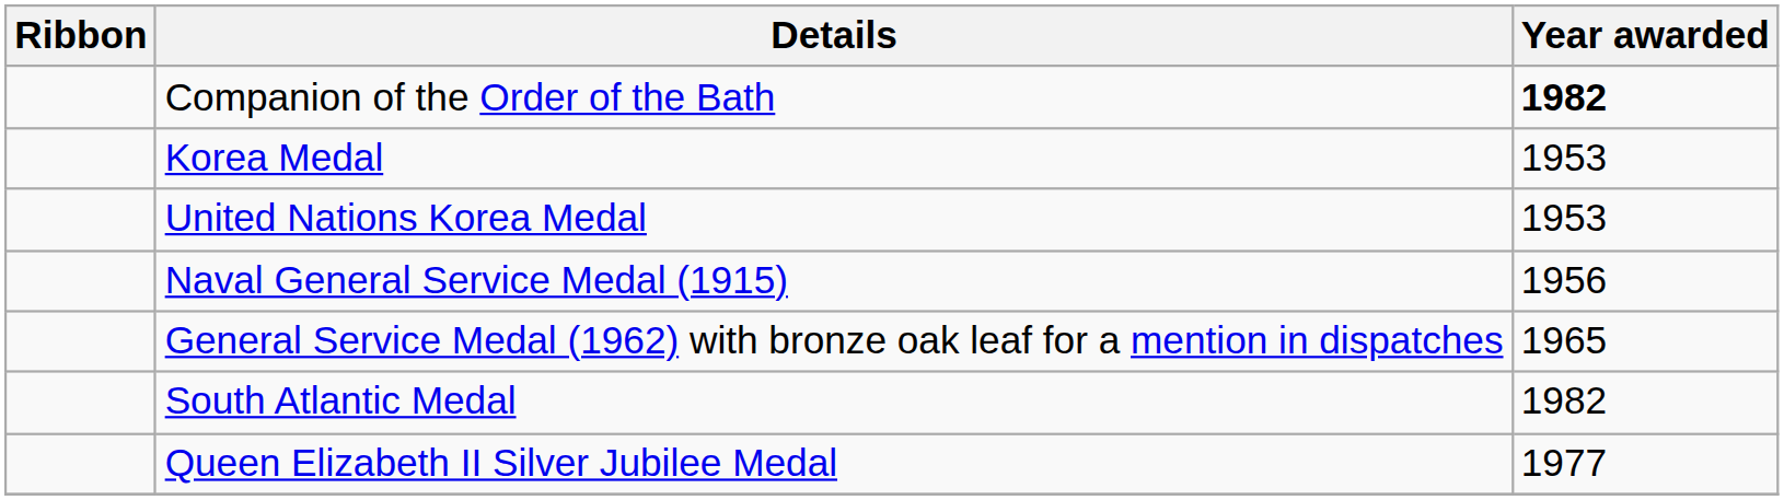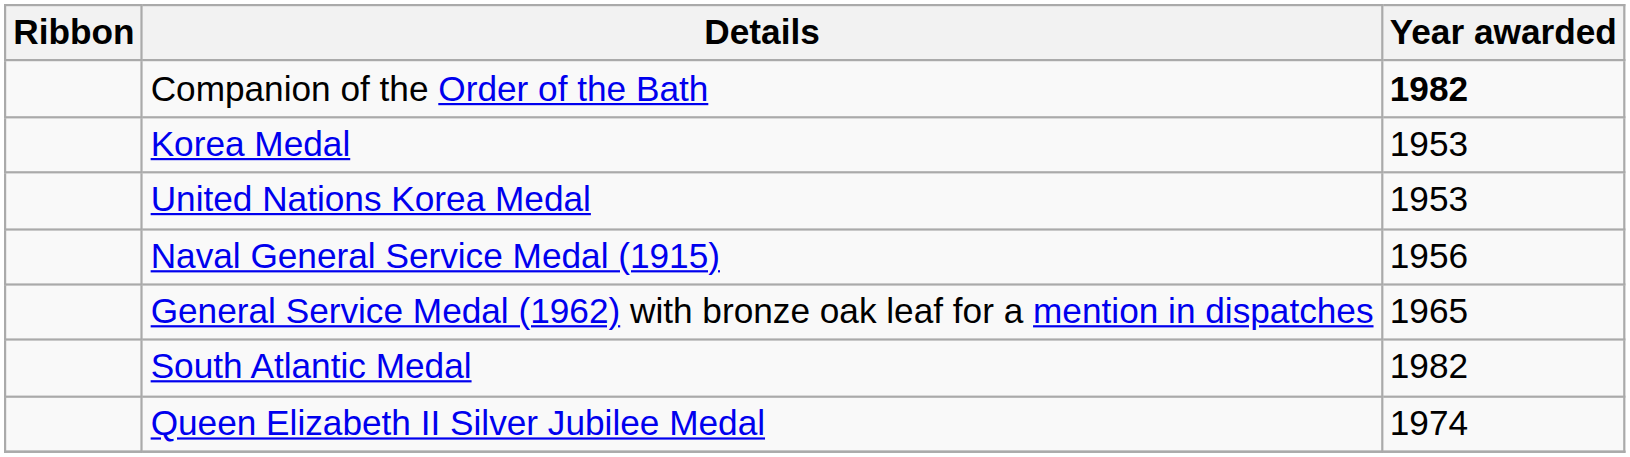Queen Elizabeth II Silver Jubilee Medal | Year awarded: 1977 -> 1974
